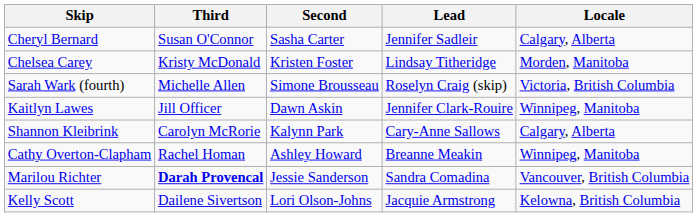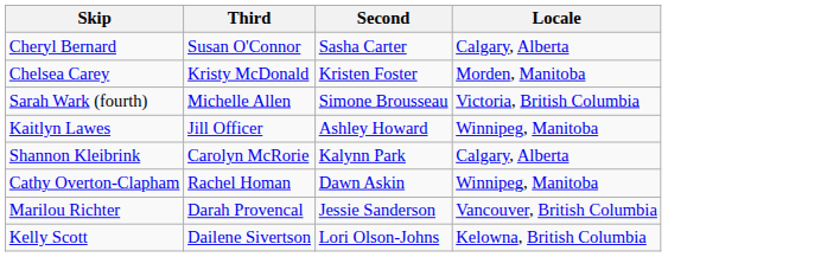- column: Lead | Jennifer Sadleir | Lindsay Titheridge | Roselyn Craig (skip) | Jennifer Clark-Rouire | Cary-Anne Sallows | Breanne Meakin | Sandra Comadina | Jacquie Armstrong
Kaitlyn Lawes | Second: Dawn Askin -> Ashley Howard
Cathy Overton-Clapham | Second: Ashley Howard -> Dawn Askin
Marilou Richter | Third: bold -> normal
